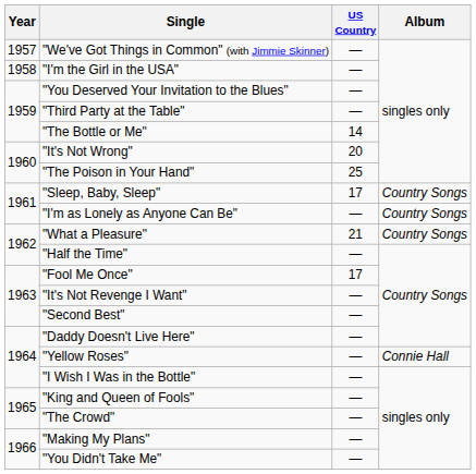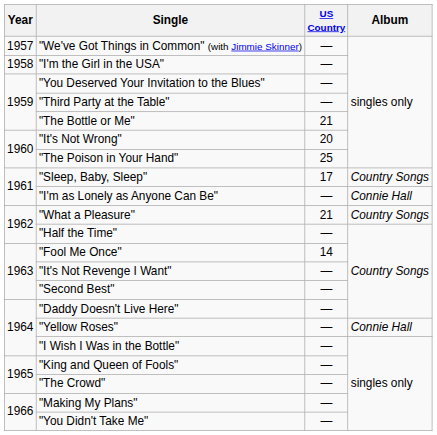"The Bottle or Me" | US Country: 14 -> 21
"I'm as Lonely as Anyone Can Be" | Album: Country Songs -> Connie Hall
"Fool Me Once" | US Country: 17 -> 14
